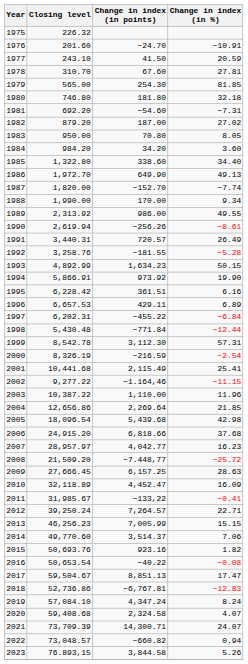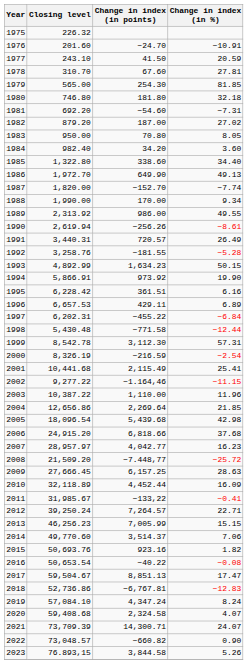1984 | Closing level: 984.20 -> 982.40
1998 | Change in index (in points): −771.84 -> −771.58
2010 | Change in index (in points): 4,452.47 -> 4,452.44
2022 | Change in index (in %): 0.94 -> 0.90
